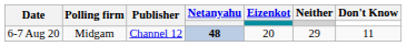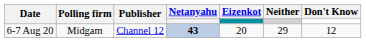6-7 Aug 20 | Netanyahu: 48 -> 43
6-7 Aug 20 | Don't Know: 11 -> 12
